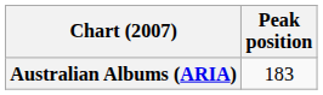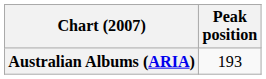Australian Albums (ARIA) | Peak position: 183 -> 193
